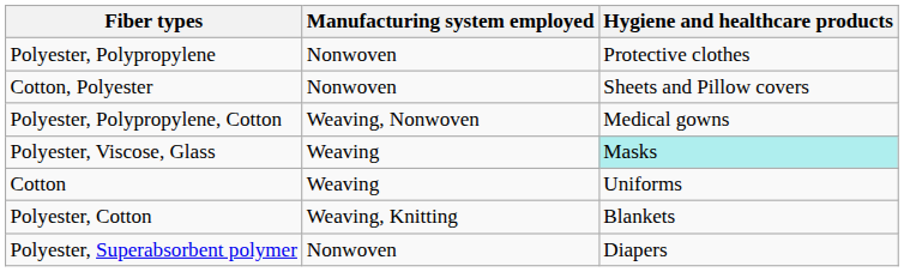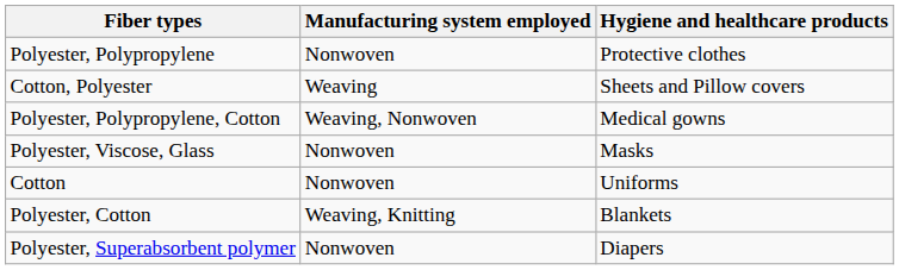Cotton, Polyester | Manufacturing system employed: Nonwoven -> Weaving
Polyester, Viscose, Glass | Manufacturing system employed: Weaving -> Nonwoven
Polyester, Viscose, Glass | Hygiene and healthcare products: paleturquoise background -> no background
Cotton | Manufacturing system employed: Weaving -> Nonwoven
